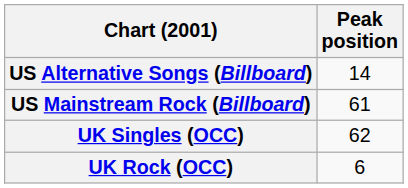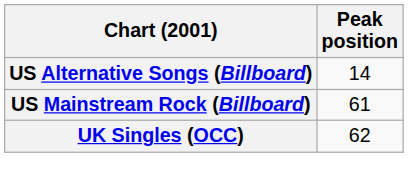- row: UK Rock (OCC) | 6
